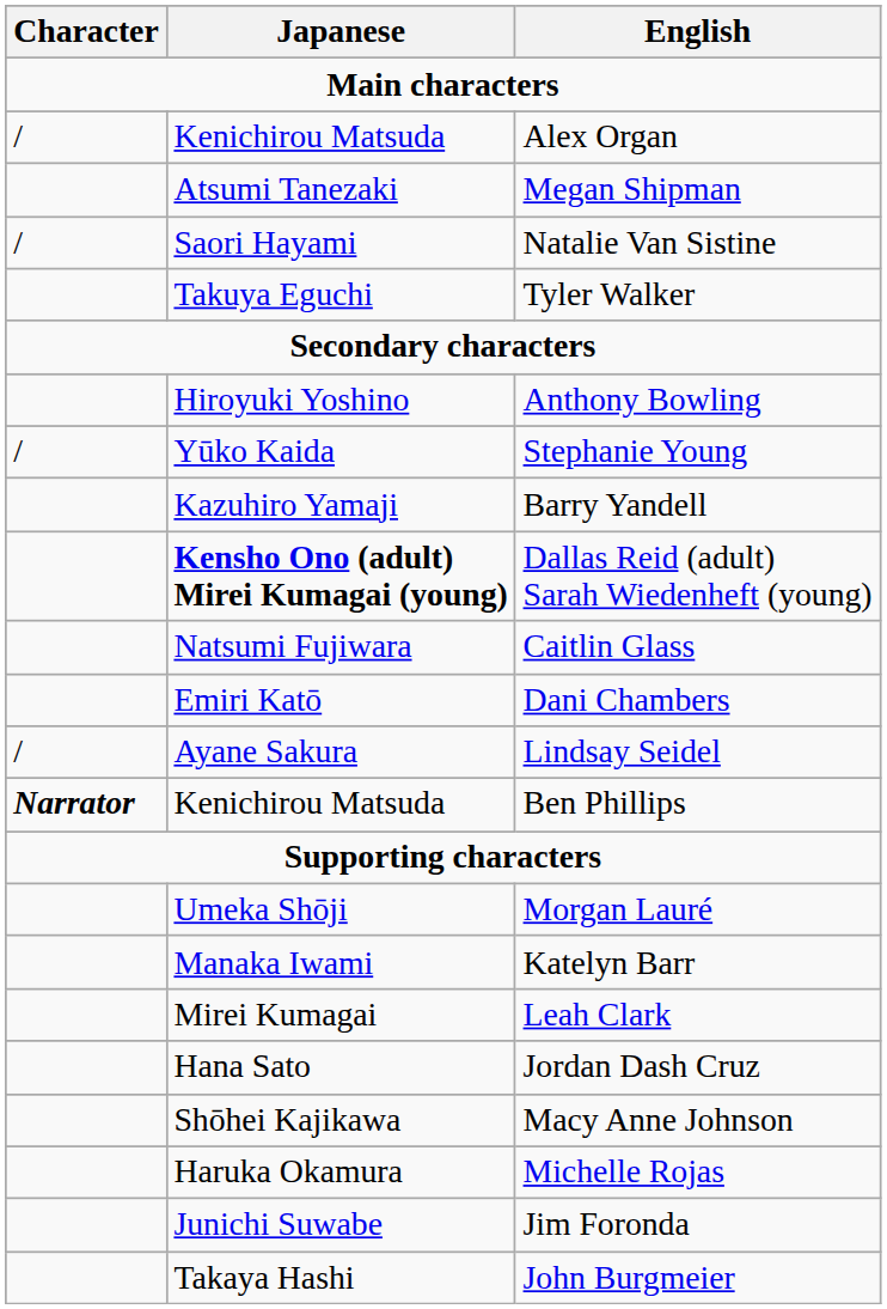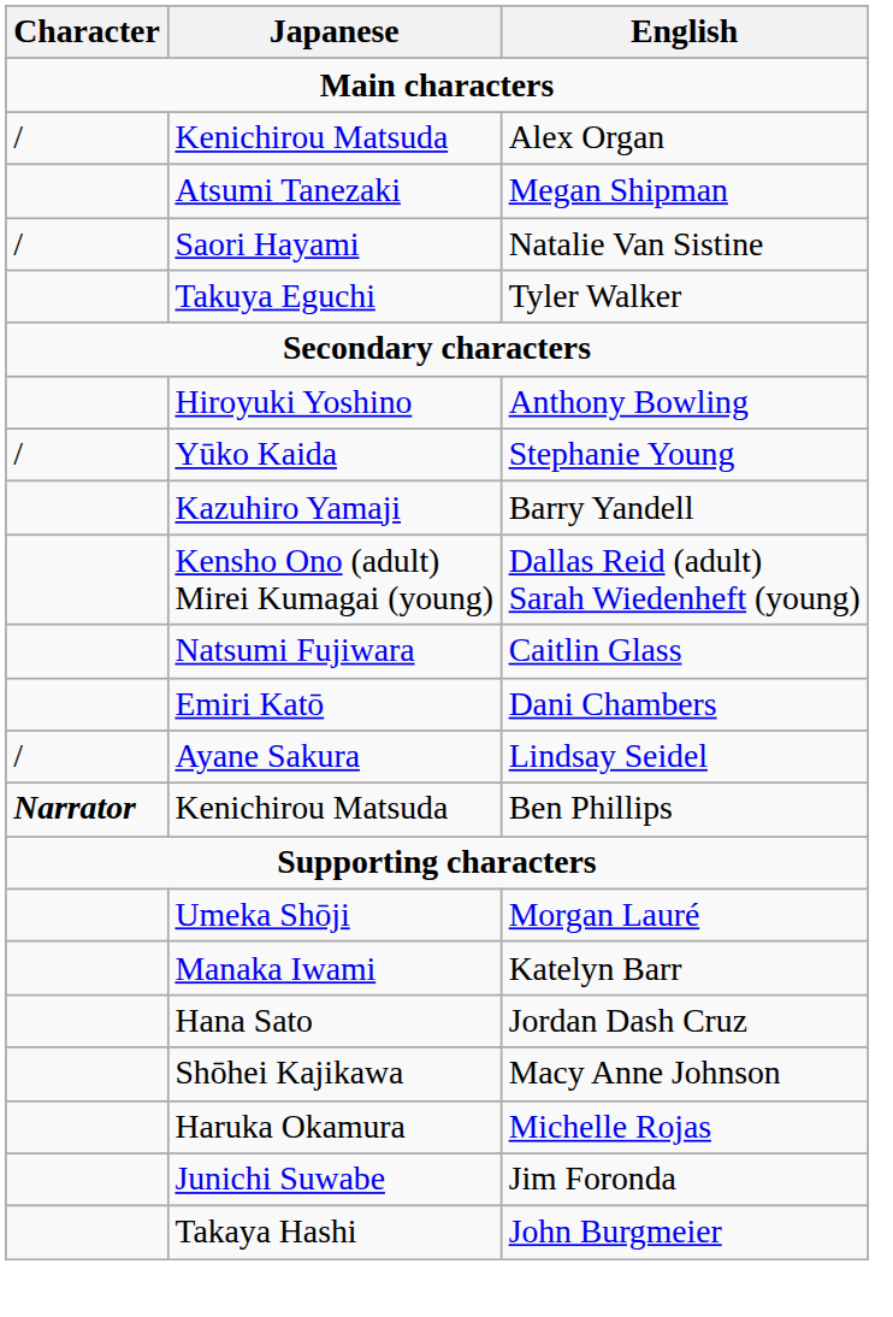Dallas Reid (adult) Sarah Wiedenheft (young) | Japanese: bold -> normal
- row: Mirei Kumagai | Leah Clark
